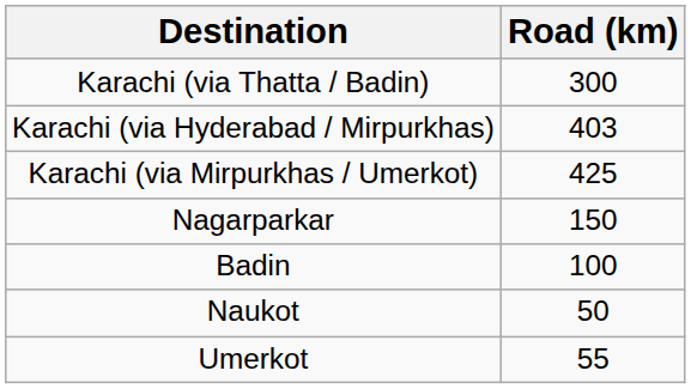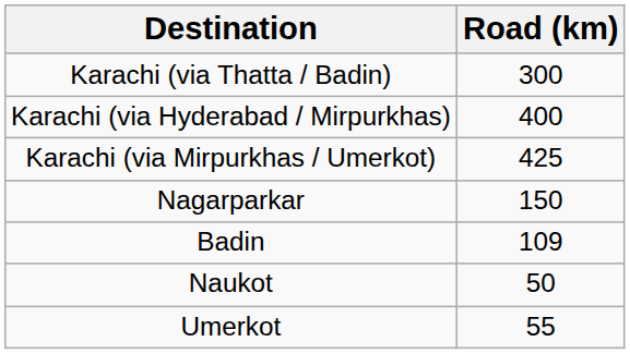Karachi (via Hyderabad / Mirpurkhas) | Road (km): 403 -> 400
Badin | Road (km): 100 -> 109
